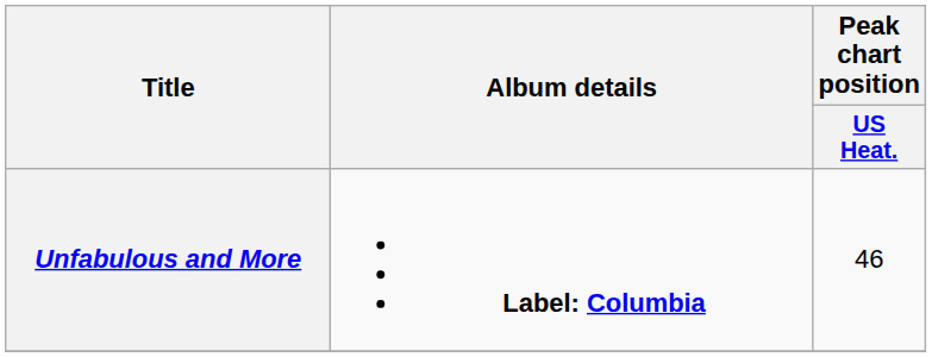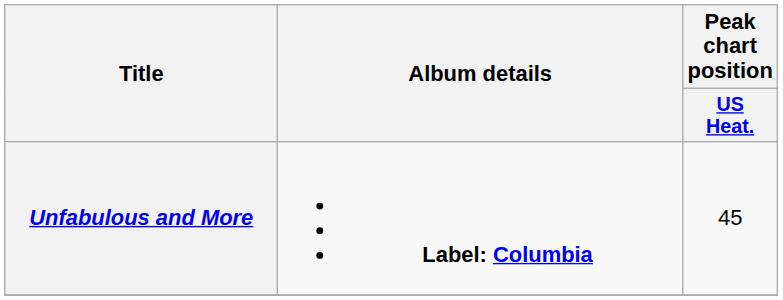Unfabulous and More | Peak chart position / US Heat.: 46 -> 45
